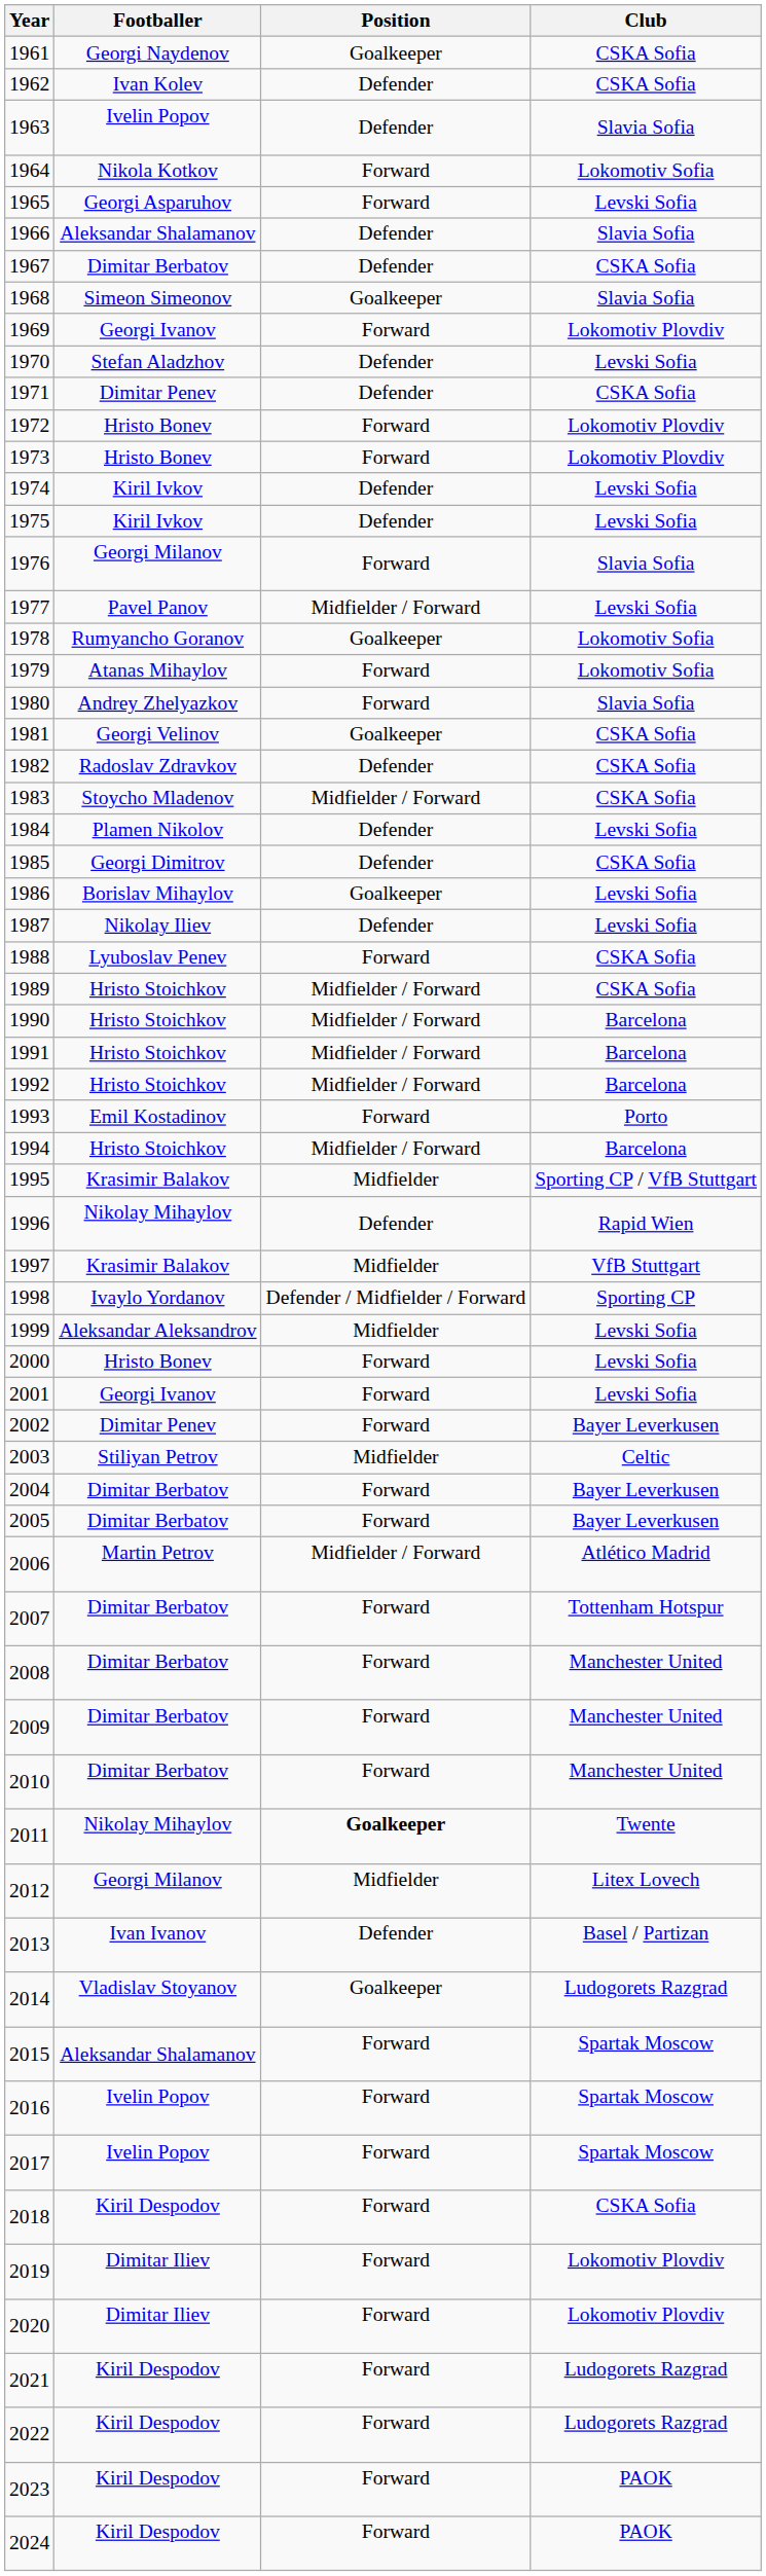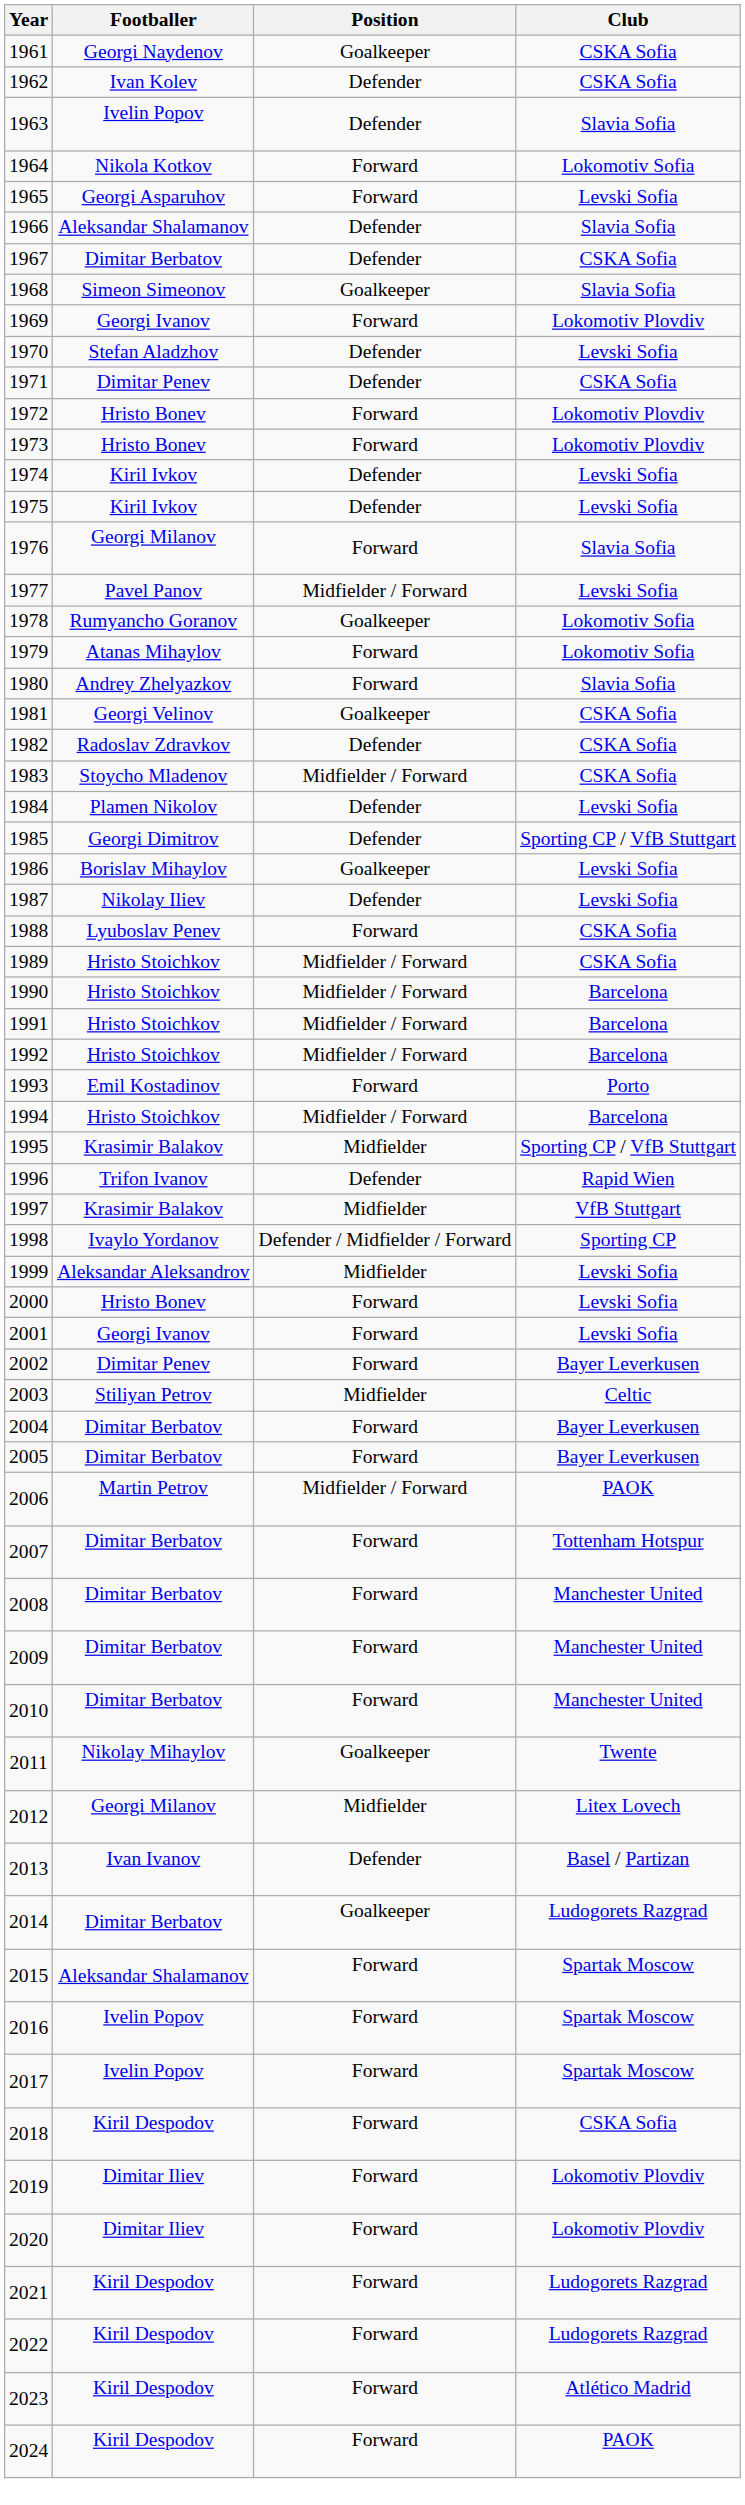1985 | Club: CSKA Sofia -> Sporting CP / VfB Stuttgart
1996 | Footballer: Nikolay Mihaylov -> Trifon Ivanov
2006 | Club: Atlético Madrid -> PAOK
2011 | Position: bold -> normal
2014 | Footballer: Vladislav Stoyanov -> Dimitar Berbatov
2023 | Club: PAOK -> Atlético Madrid
